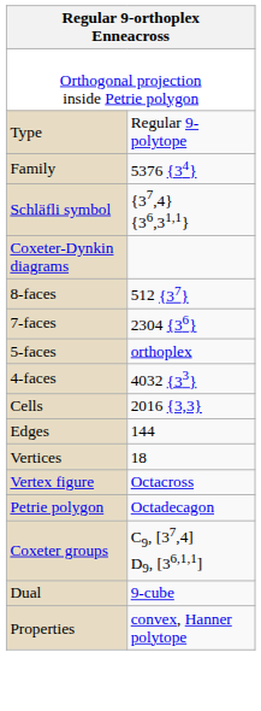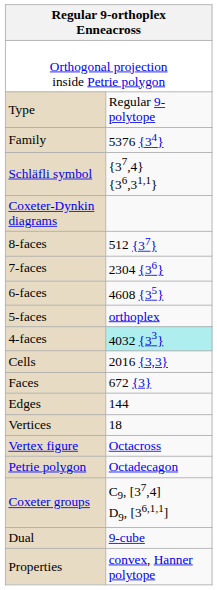+ row: 6-faces | 4608 {35}
4-faces | column 2: no background -> paleturquoise background
+ row: Faces | 672 {3}
